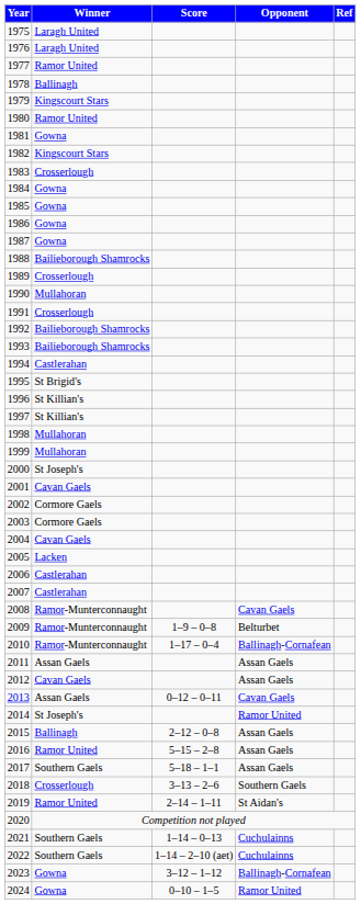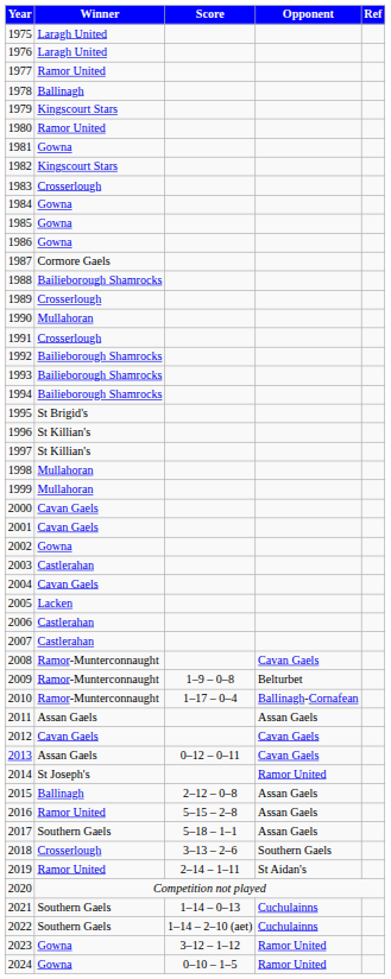1987 | Winner: Gowna -> Cormore Gaels
1994 | Winner: Castlerahan -> Bailieborough Shamrocks
2000 | Winner: St Joseph's -> Cavan Gaels
2002 | Winner: Cormore Gaels -> Gowna
2003 | Winner: Cormore Gaels -> Castlerahan
2012 | Opponent: Assan Gaels -> Cavan Gaels
2023 | Opponent: Ballinagh-Cornafean -> Ramor United
